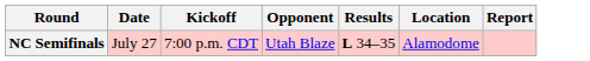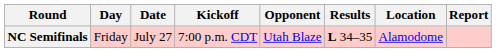+ column: Day | Friday
